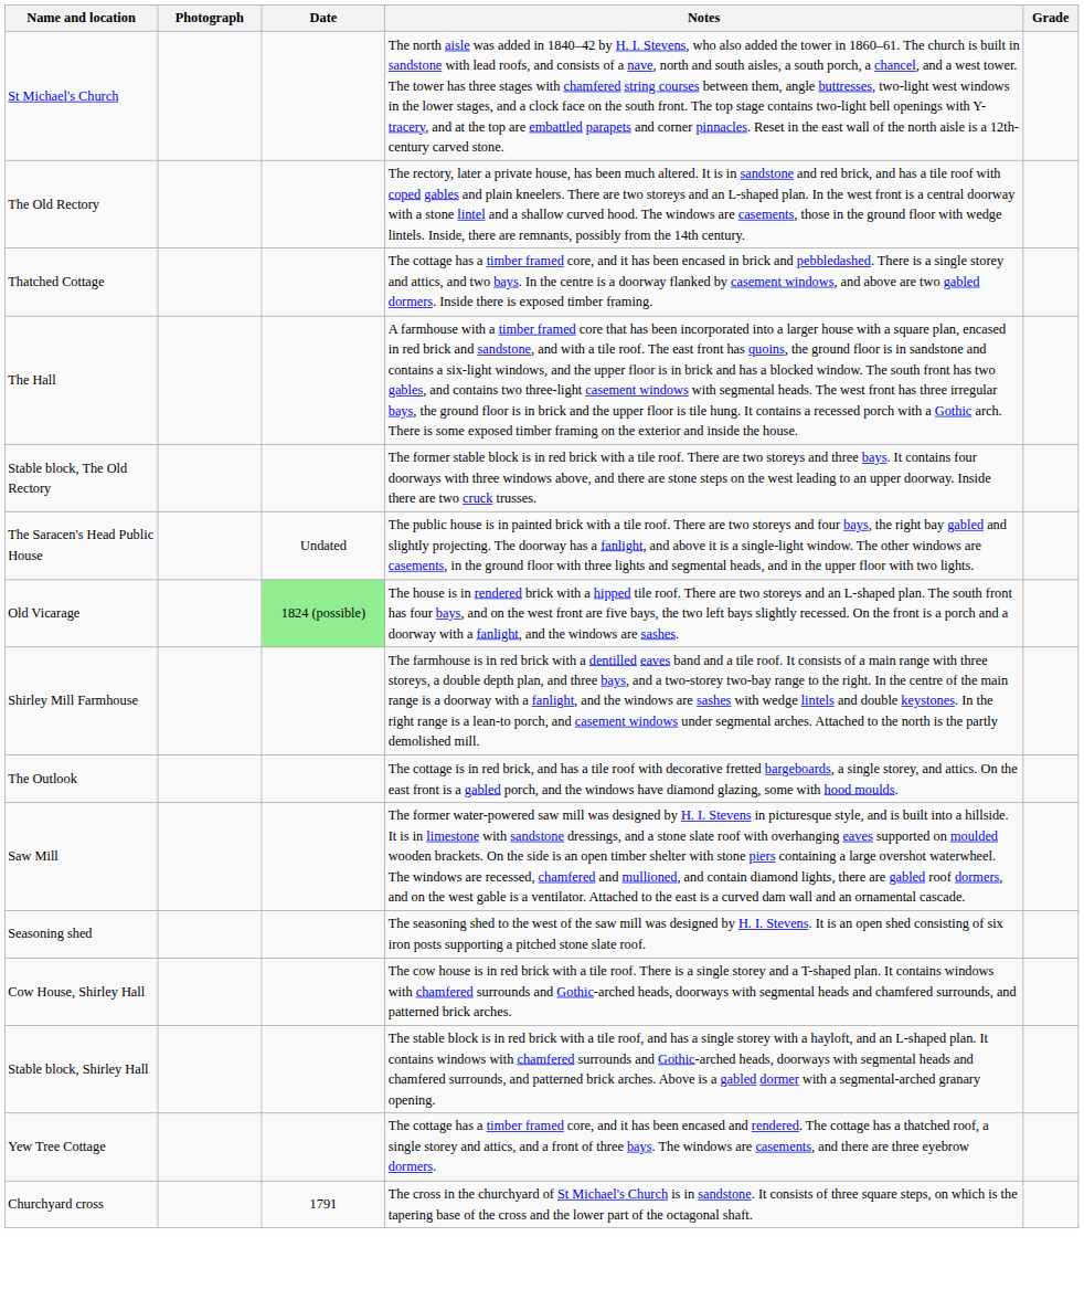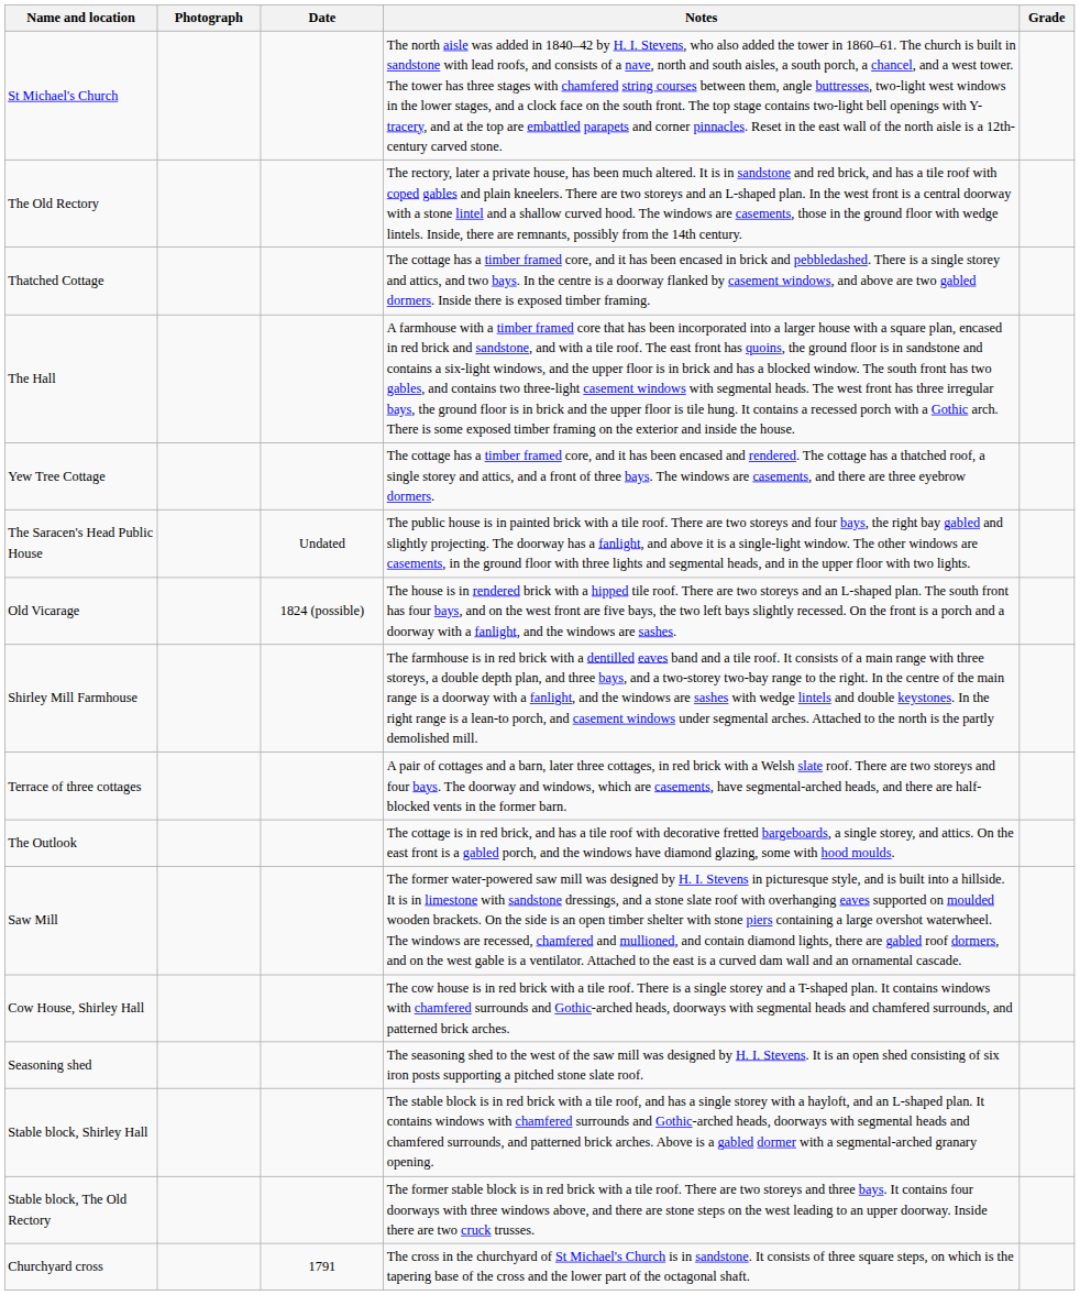rows swapped: Yew Tree Cottage <-> Stable block, The Old Rectory
Old Vicarage | Date: lightgreen background -> no background
+ row: Terrace of three cottages | A pair of cottages and a barn, later three cottages, in red brick with a Welsh slate roof. There are two storeys and four bays. The doorway and windows, which are casements, have segmental-arched heads, and there are half-blocked vents in the former barn.
rows swapped: Seasoning shed <-> Cow House, Shirley Hall
